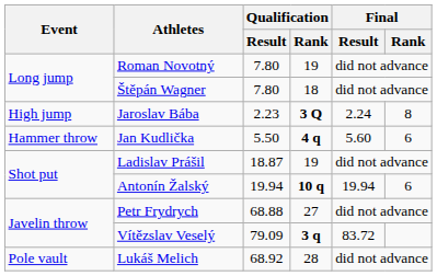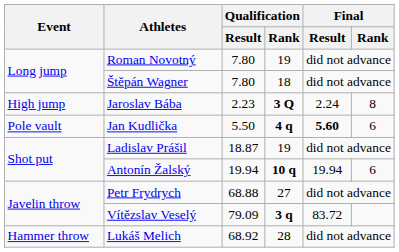Jan Kudlička | Event: Hammer throw -> Pole vault
Jan Kudlička | Final / Result: normal -> bold
Lukáš Melich | Event: Pole vault -> Hammer throw
